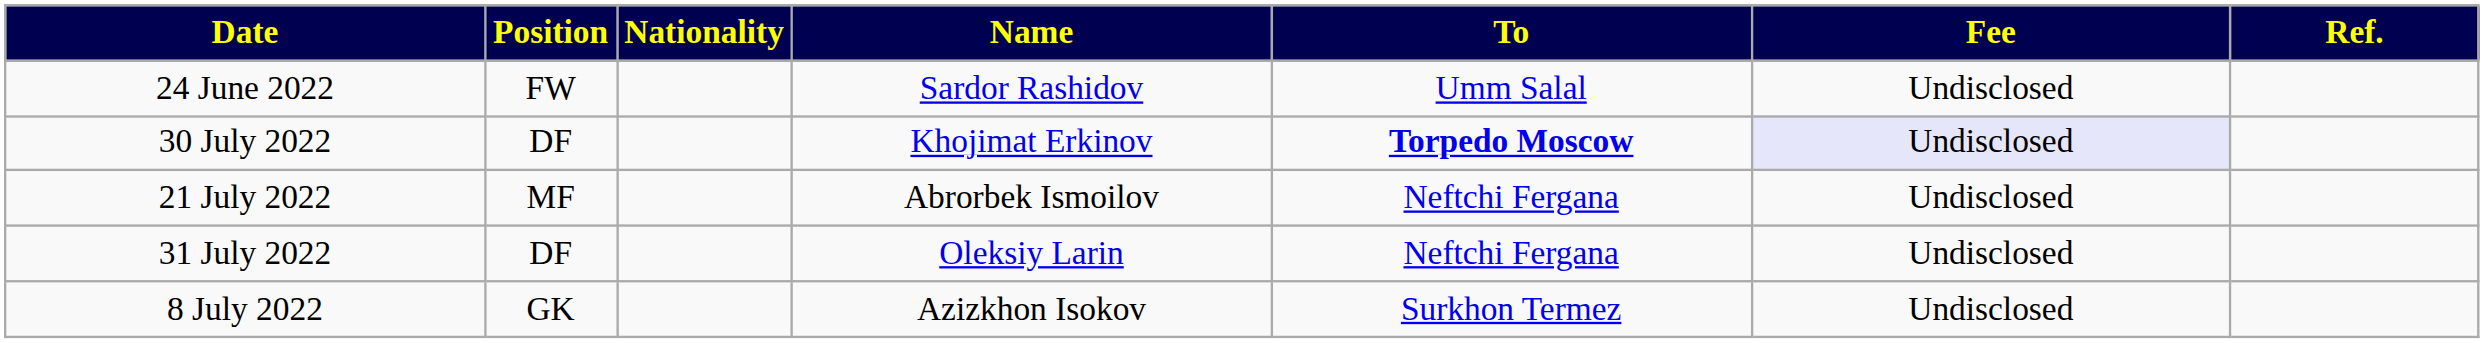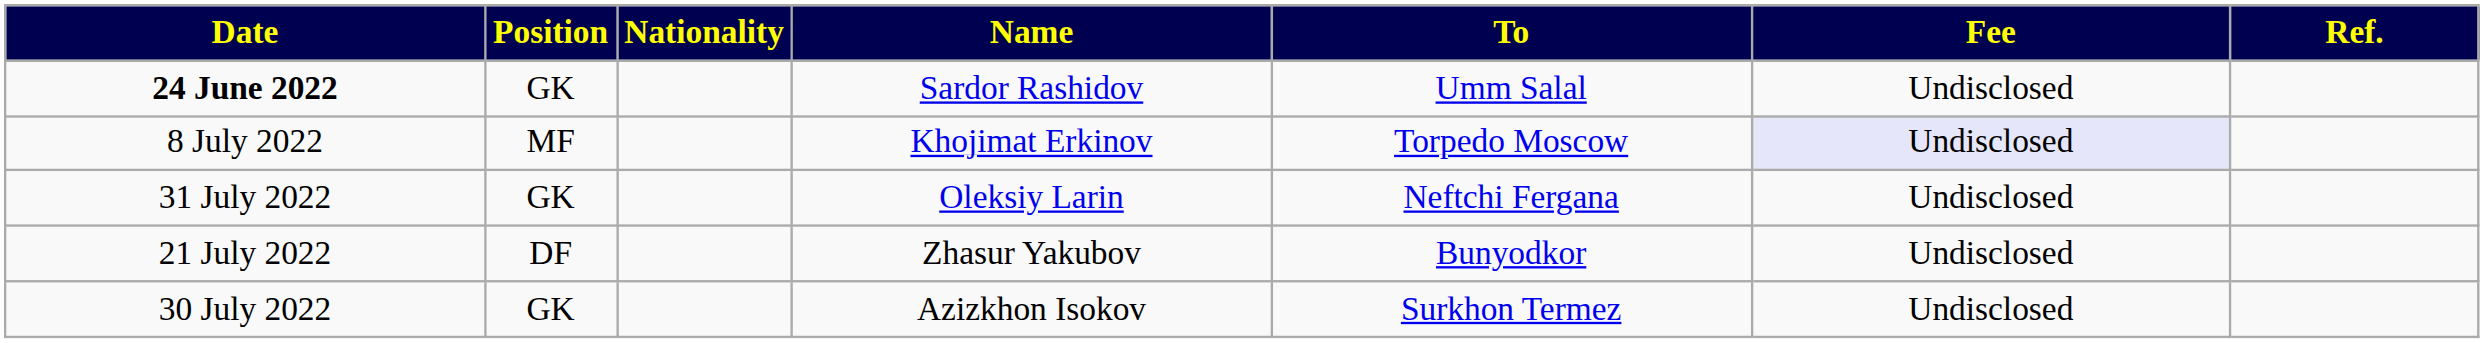Sardor Rashidov | Date: normal -> bold
Sardor Rashidov | Position: FW -> GK
Khojimat Erkinov | Date: 30 July 2022 -> 8 July 2022
Khojimat Erkinov | Position: DF -> MF
Khojimat Erkinov | To: bold -> normal
- row: 21 July 2022 | MF | Abrorbek Ismoilov | Neftchi Fergana | Undisclosed
Oleksiy Larin | Position: DF -> GK
+ row: 21 July 2022 | DF | Zhasur Yakubov | Bunyodkor | Undisclosed
Azizkhon Isokov | Date: 8 July 2022 -> 30 July 2022
